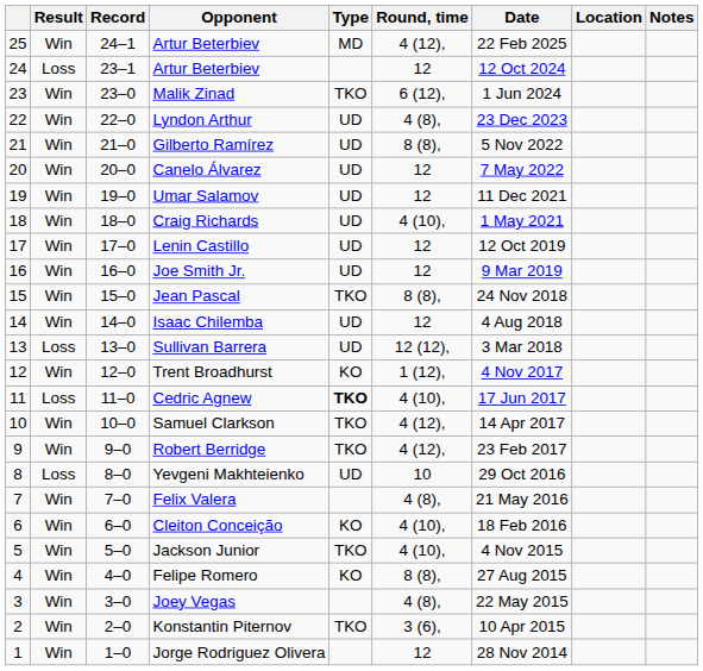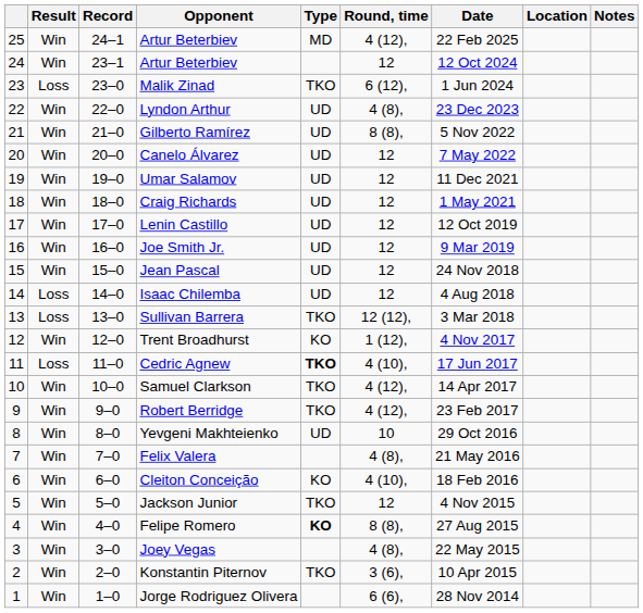24 / Artur Beterbiev | Result: Loss -> Win
Malik Zinad | Result: Win -> Loss
Craig Richards | Round, time: 4 (10), -> 12
Jean Pascal | Type: TKO -> UD
Jean Pascal | Round, time: 8 (8), -> 12
Isaac Chilemba | Result: Win -> Loss
Sullivan Barrera | Type: UD -> TKO
Yevgeni Makhteienko | Result: Loss -> Win
Jackson Junior | Round, time: 4 (10), -> 12
Felipe Romero | Type: normal -> bold
Jorge Rodriguez Olivera | Round, time: 12 -> 6 (6),
